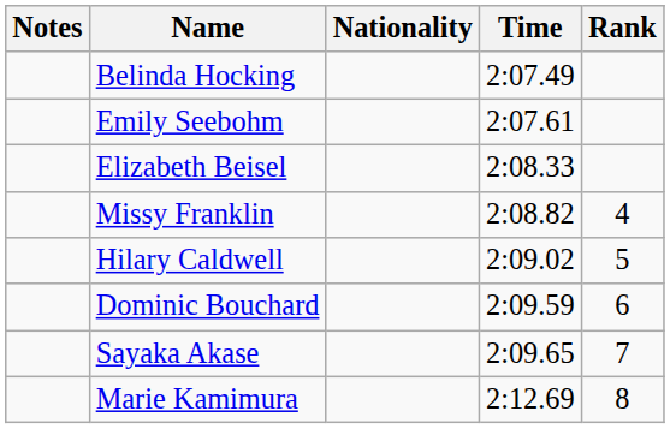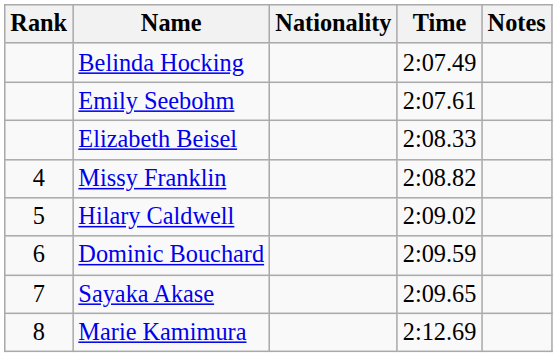columns swapped: Rank <-> Notes
